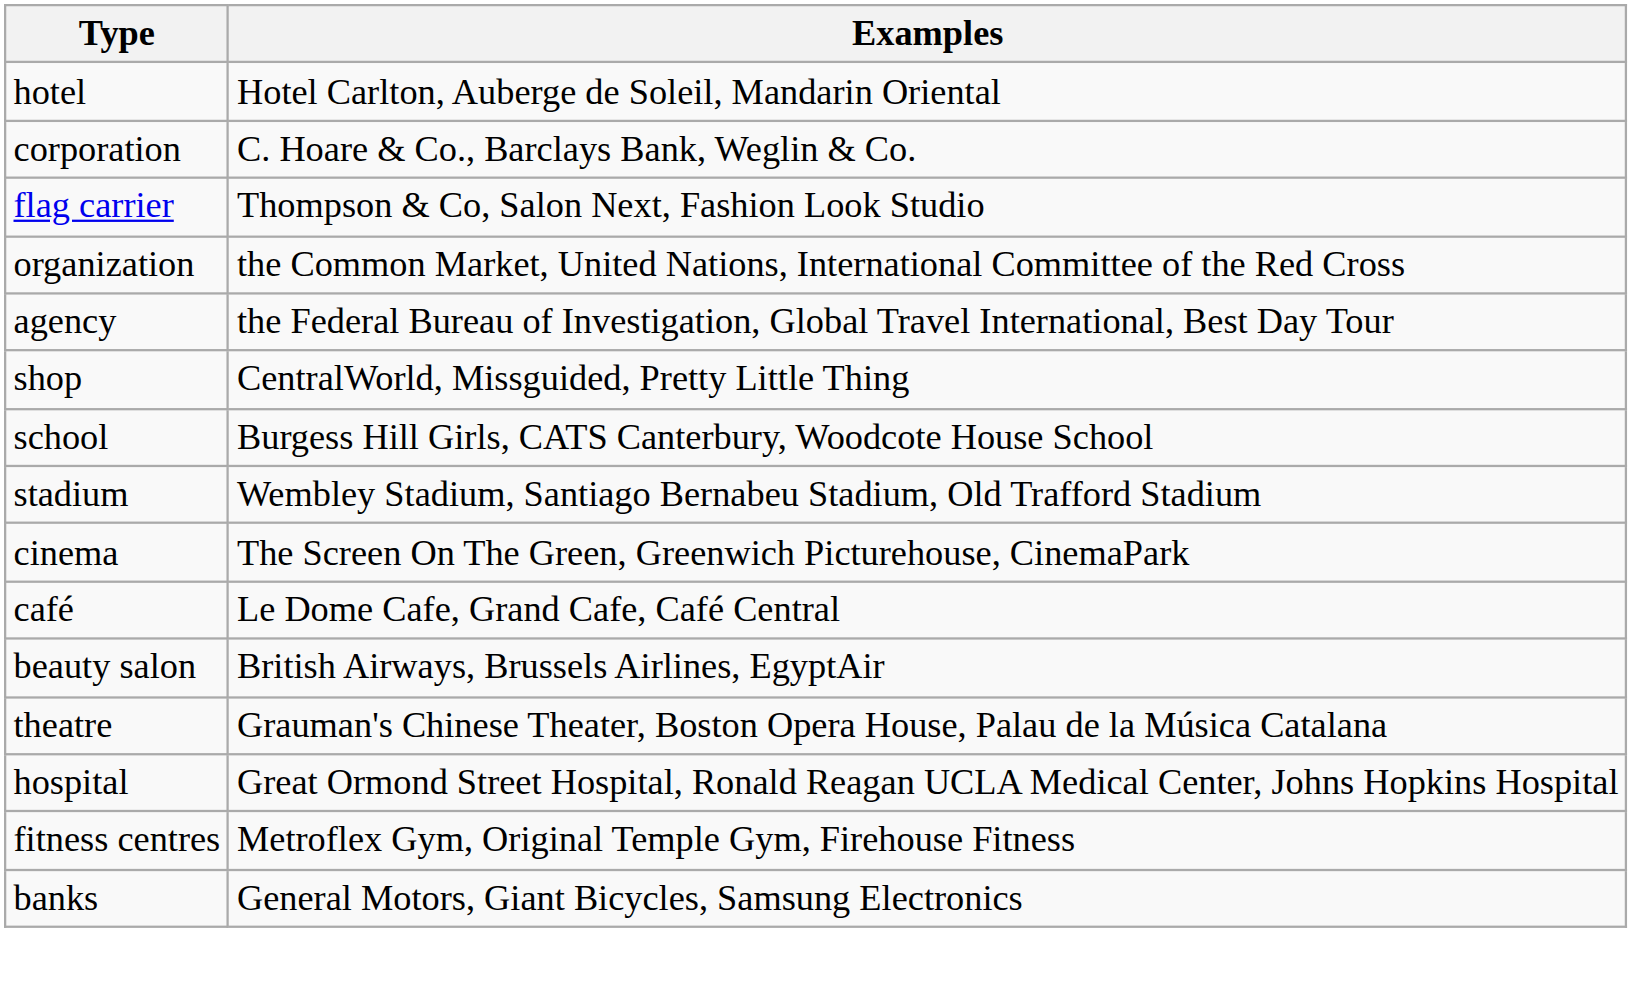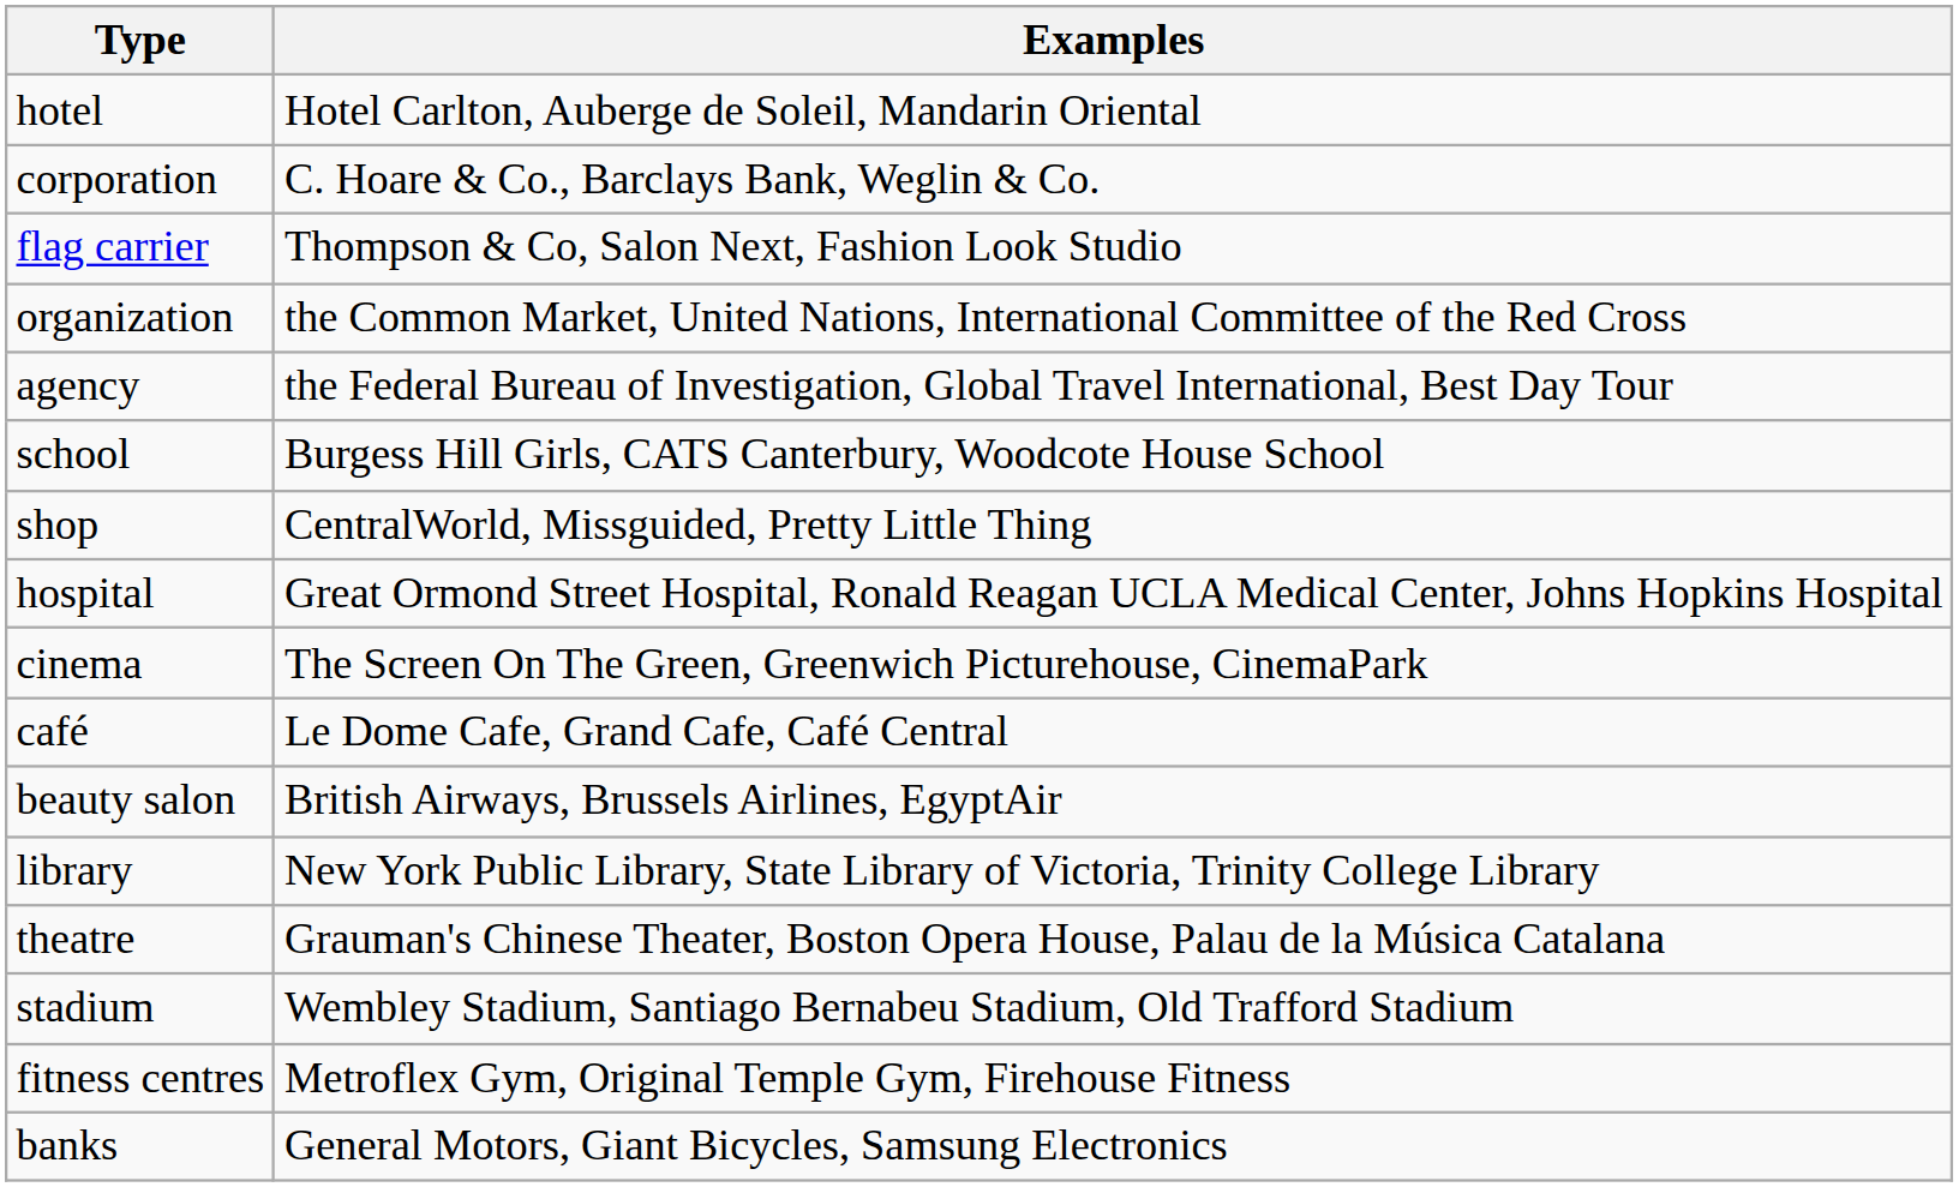rows swapped: shop <-> school
rows swapped: hospital <-> stadium
+ row: library | New York Public Library, State Library of Victoria, Trinity College Library
